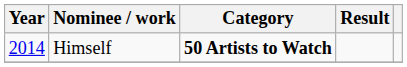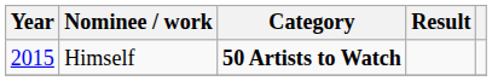Himself | Year: 2014 -> 2015
